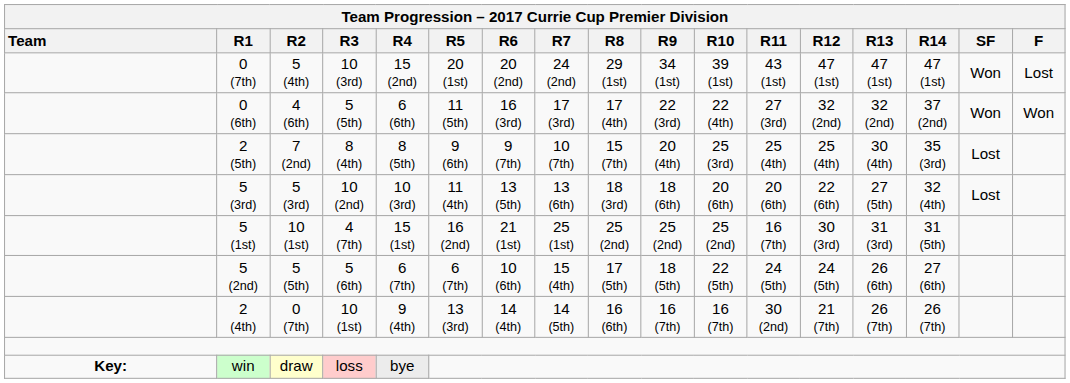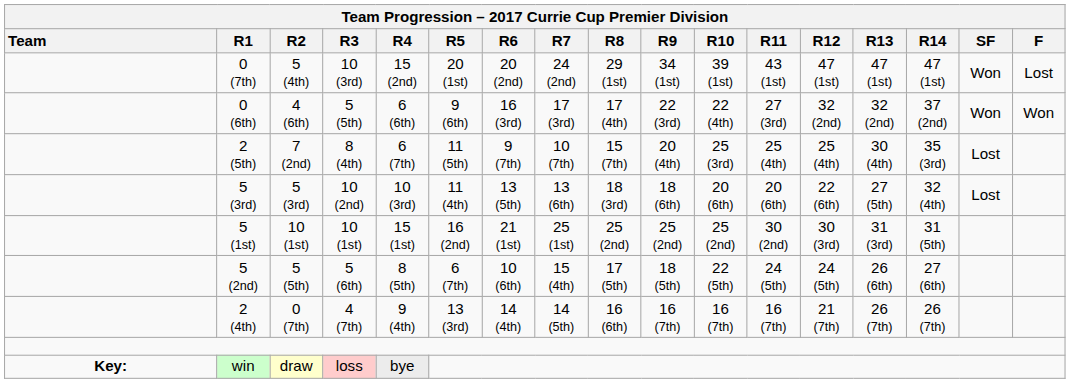0 (6th) | Team Progression – 2017 Currie Cup Premier Division / R5: 11 (5th) -> 9 (6th)
2 (5th) | Team Progression – 2017 Currie Cup Premier Division / R4: 8 (5th) -> 6 (7th)
2 (5th) | Team Progression – 2017 Currie Cup Premier Division / R5: 9 (6th) -> 11 (5th)
5 (1st) | Team Progression – 2017 Currie Cup Premier Division / R3: 4 (7th) -> 10 (1st)
5 (1st) | Team Progression – 2017 Currie Cup Premier Division / R11: 16 (7th) -> 30 (2nd)
5 (2nd) | Team Progression – 2017 Currie Cup Premier Division / R4: 6 (7th) -> 8 (5th)
2 (4th) | Team Progression – 2017 Currie Cup Premier Division / R3: 10 (1st) -> 4 (7th)
2 (4th) | Team Progression – 2017 Currie Cup Premier Division / R11: 30 (2nd) -> 16 (7th)
